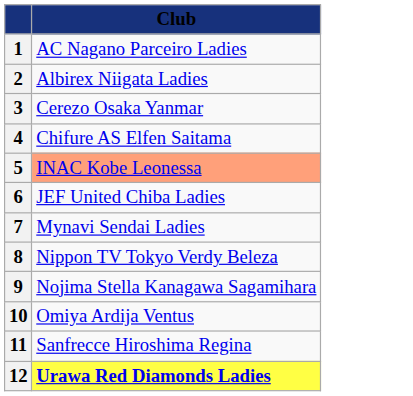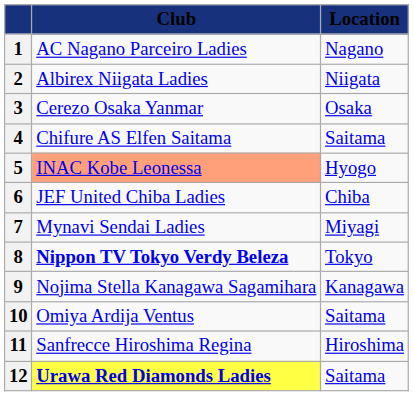+ column: Location | Nagano | Niigata | Osaka | Saitama | Hyogo | Chiba | Miyagi | Tokyo | Kanagawa | Saitama | Hiroshima | Saitama
8 | Club: normal -> bold
